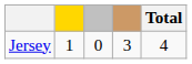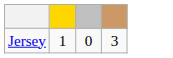- column: Total | 4
